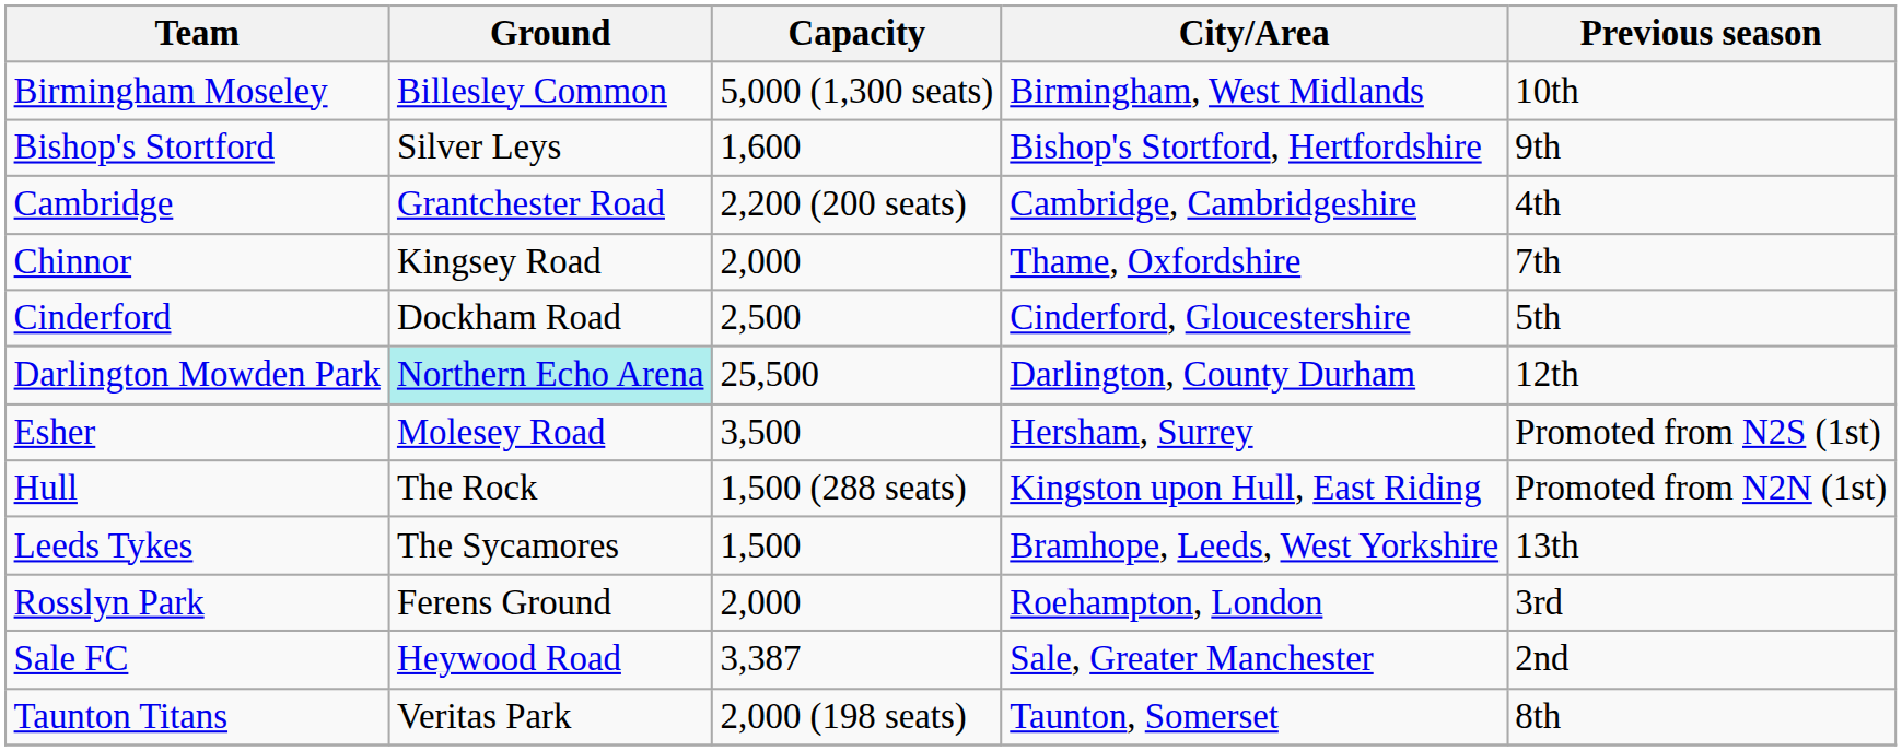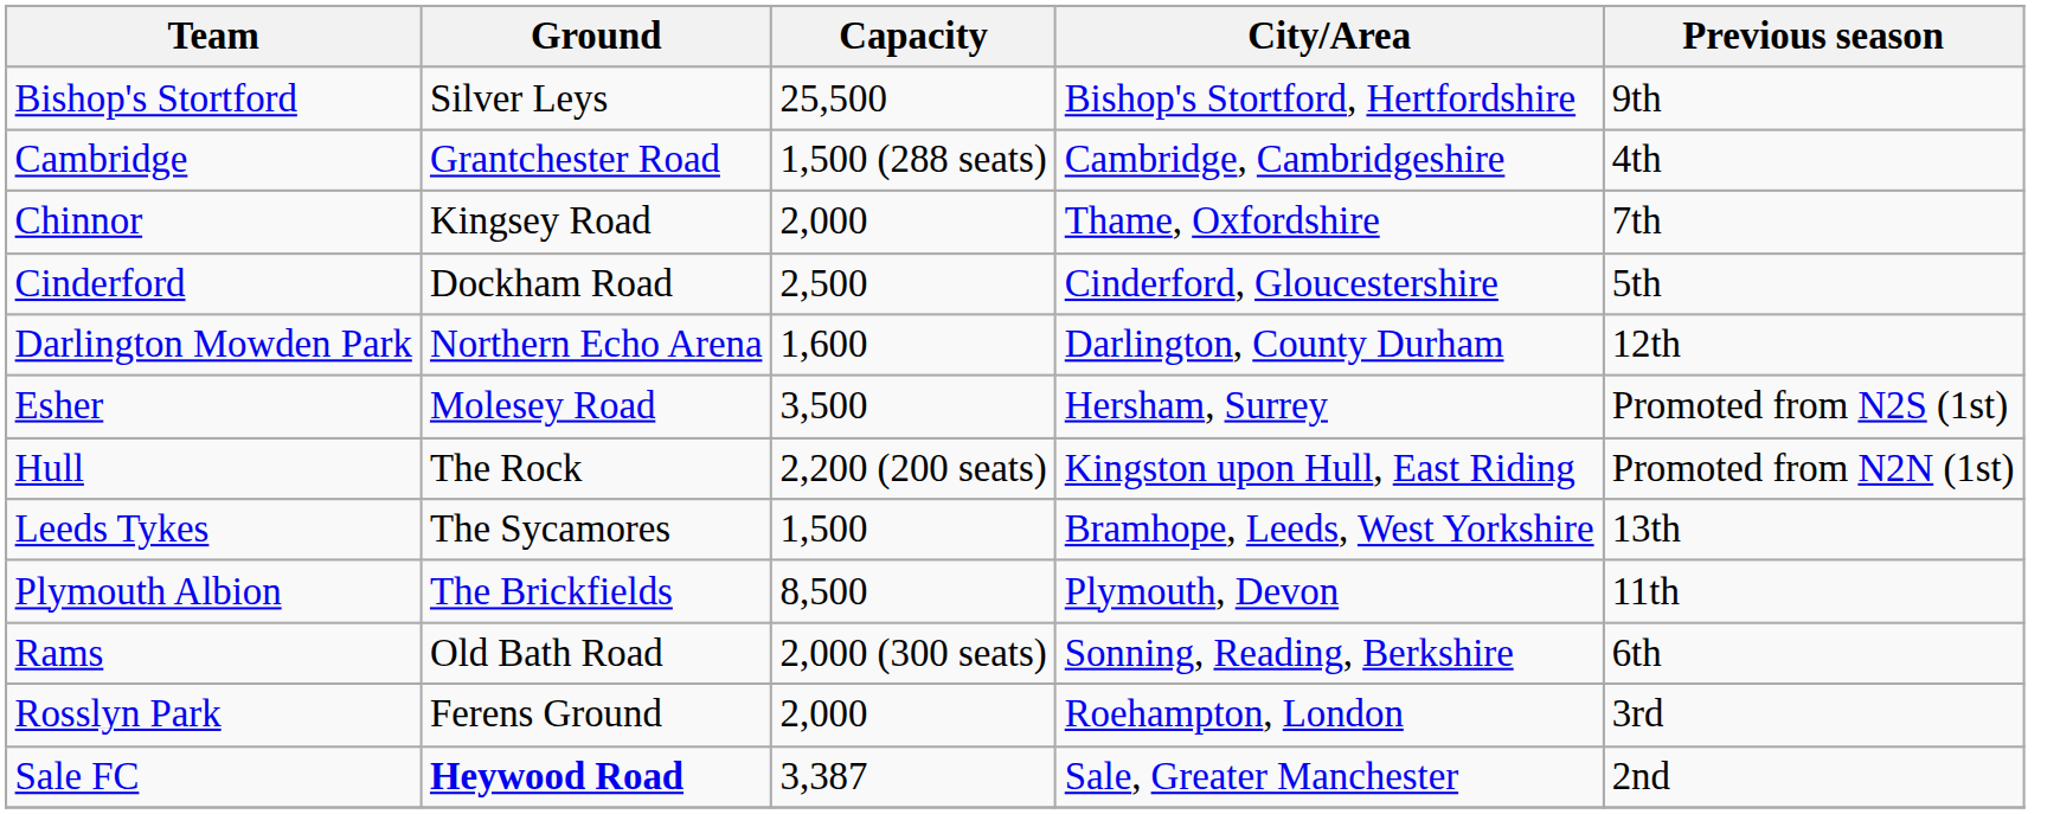- row: Birmingham Moseley | Billesley Common | 5,000 (1,300 seats) | Birmingham, West Midlands | 10th
Bishop's Stortford | Capacity: 1,600 -> 25,500
Cambridge | Capacity: 2,200 (200 seats) -> 1,500 (288 seats)
Darlington Mowden Park | Ground: paleturquoise background -> no background
Darlington Mowden Park | Capacity: 25,500 -> 1,600
Hull | Capacity: 1,500 (288 seats) -> 2,200 (200 seats)
+ row: Plymouth Albion | The Brickfields | 8,500 | Plymouth, Devon | 11th
+ row: Rams | Old Bath Road | 2,000 (300 seats) | Sonning, Reading, Berkshire | 6th
Sale FC | Ground: normal -> bold
- row: Taunton Titans | Veritas Park | 2,000 (198 seats) | Taunton, Somerset | 8th
